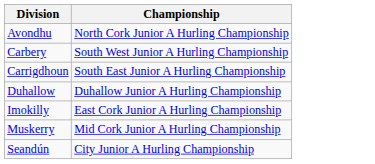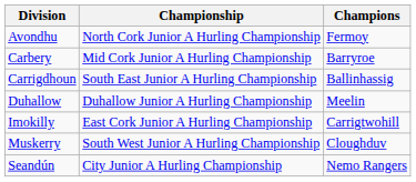+ column: Champions | Fermoy | Barryroe | Ballinhassig | Meelin | Carrigtwohill | Cloughduv | Nemo Rangers
Carbery | Championship: South West Junior A Hurling Championship -> Mid Cork Junior A Hurling Championship
Muskerry | Championship: Mid Cork Junior A Hurling Championship -> South West Junior A Hurling Championship
